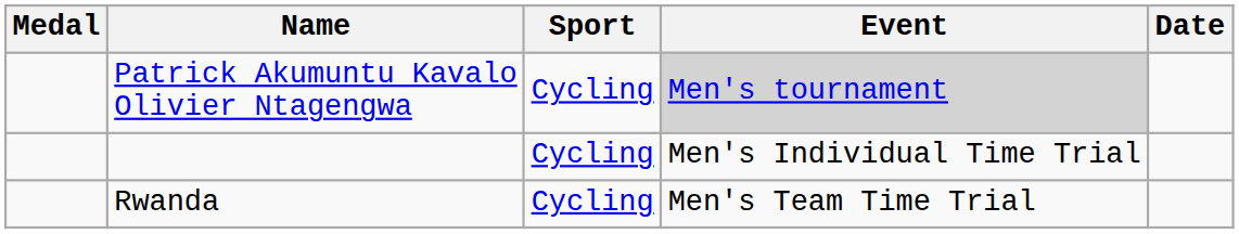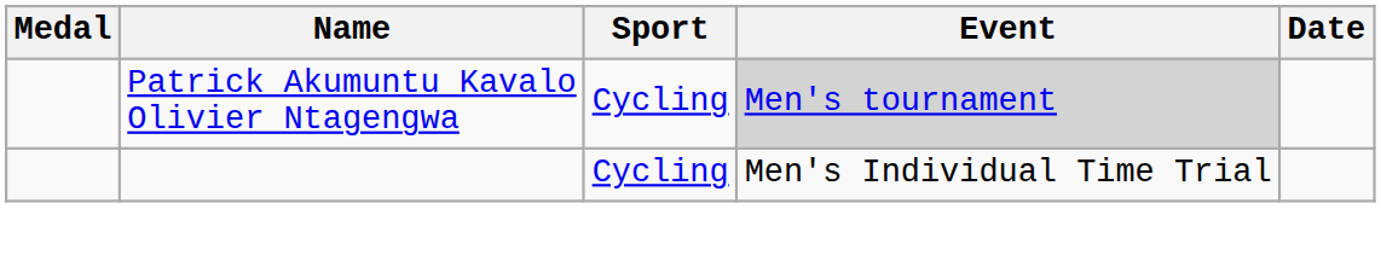- row: Rwanda | Cycling | Men's Team Time Trial
